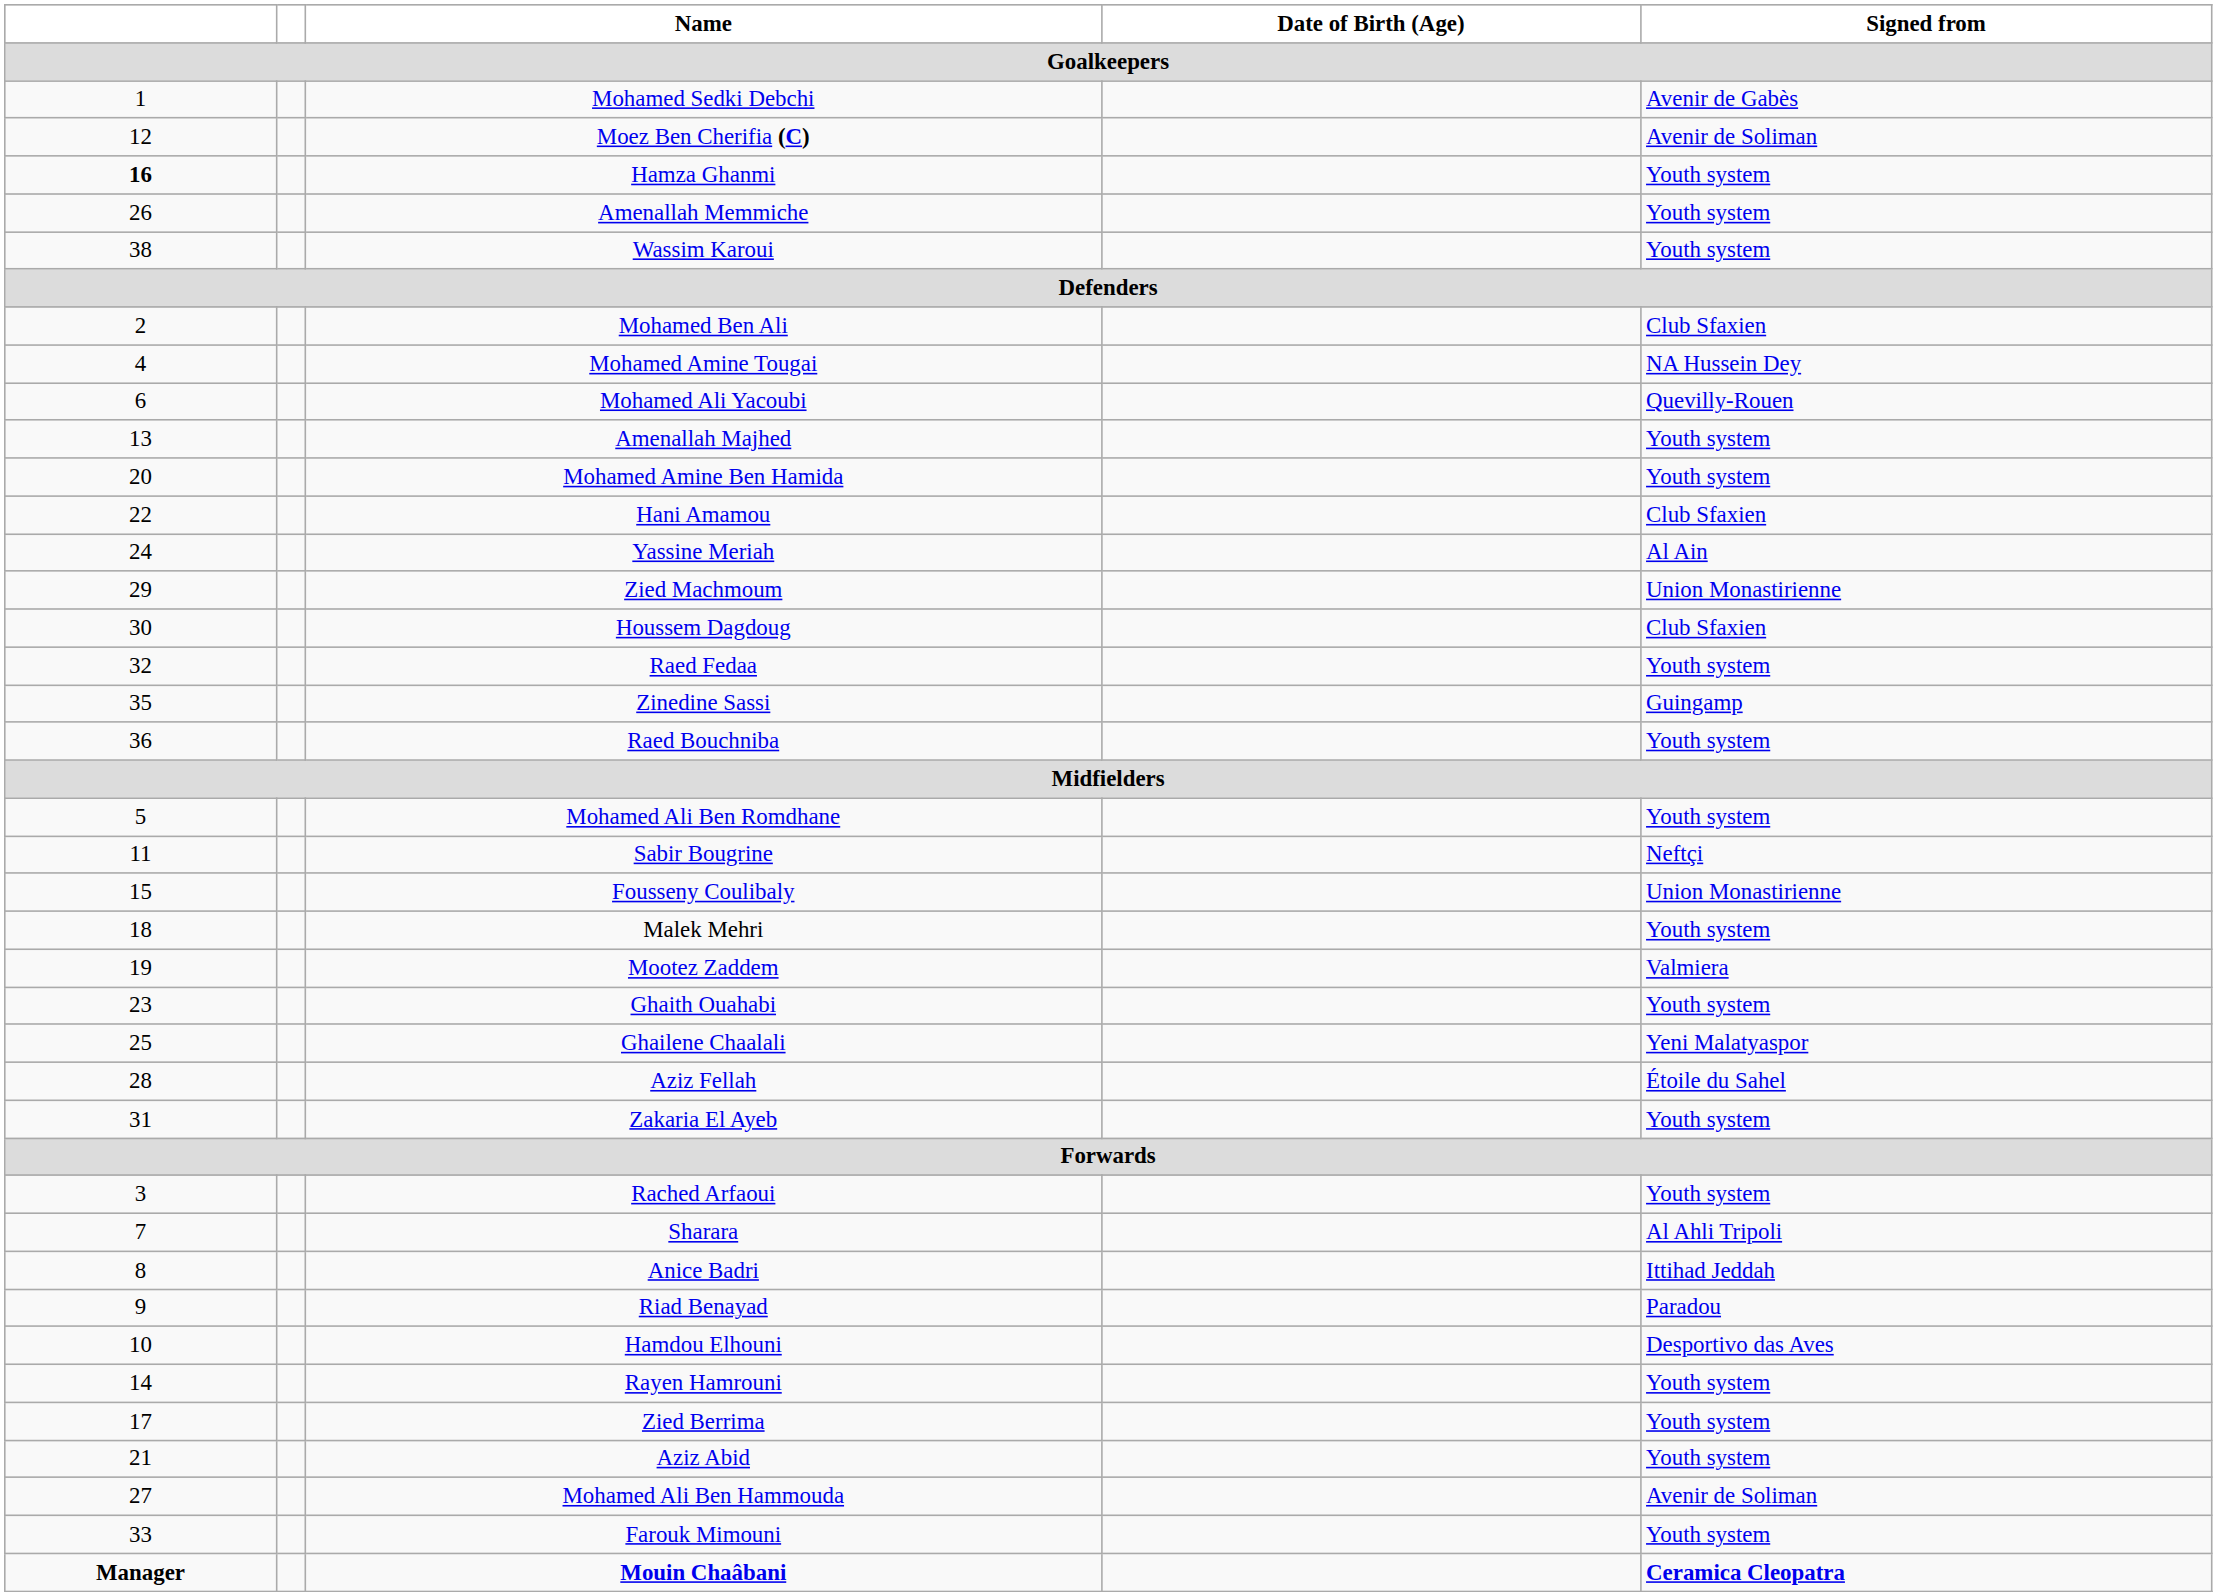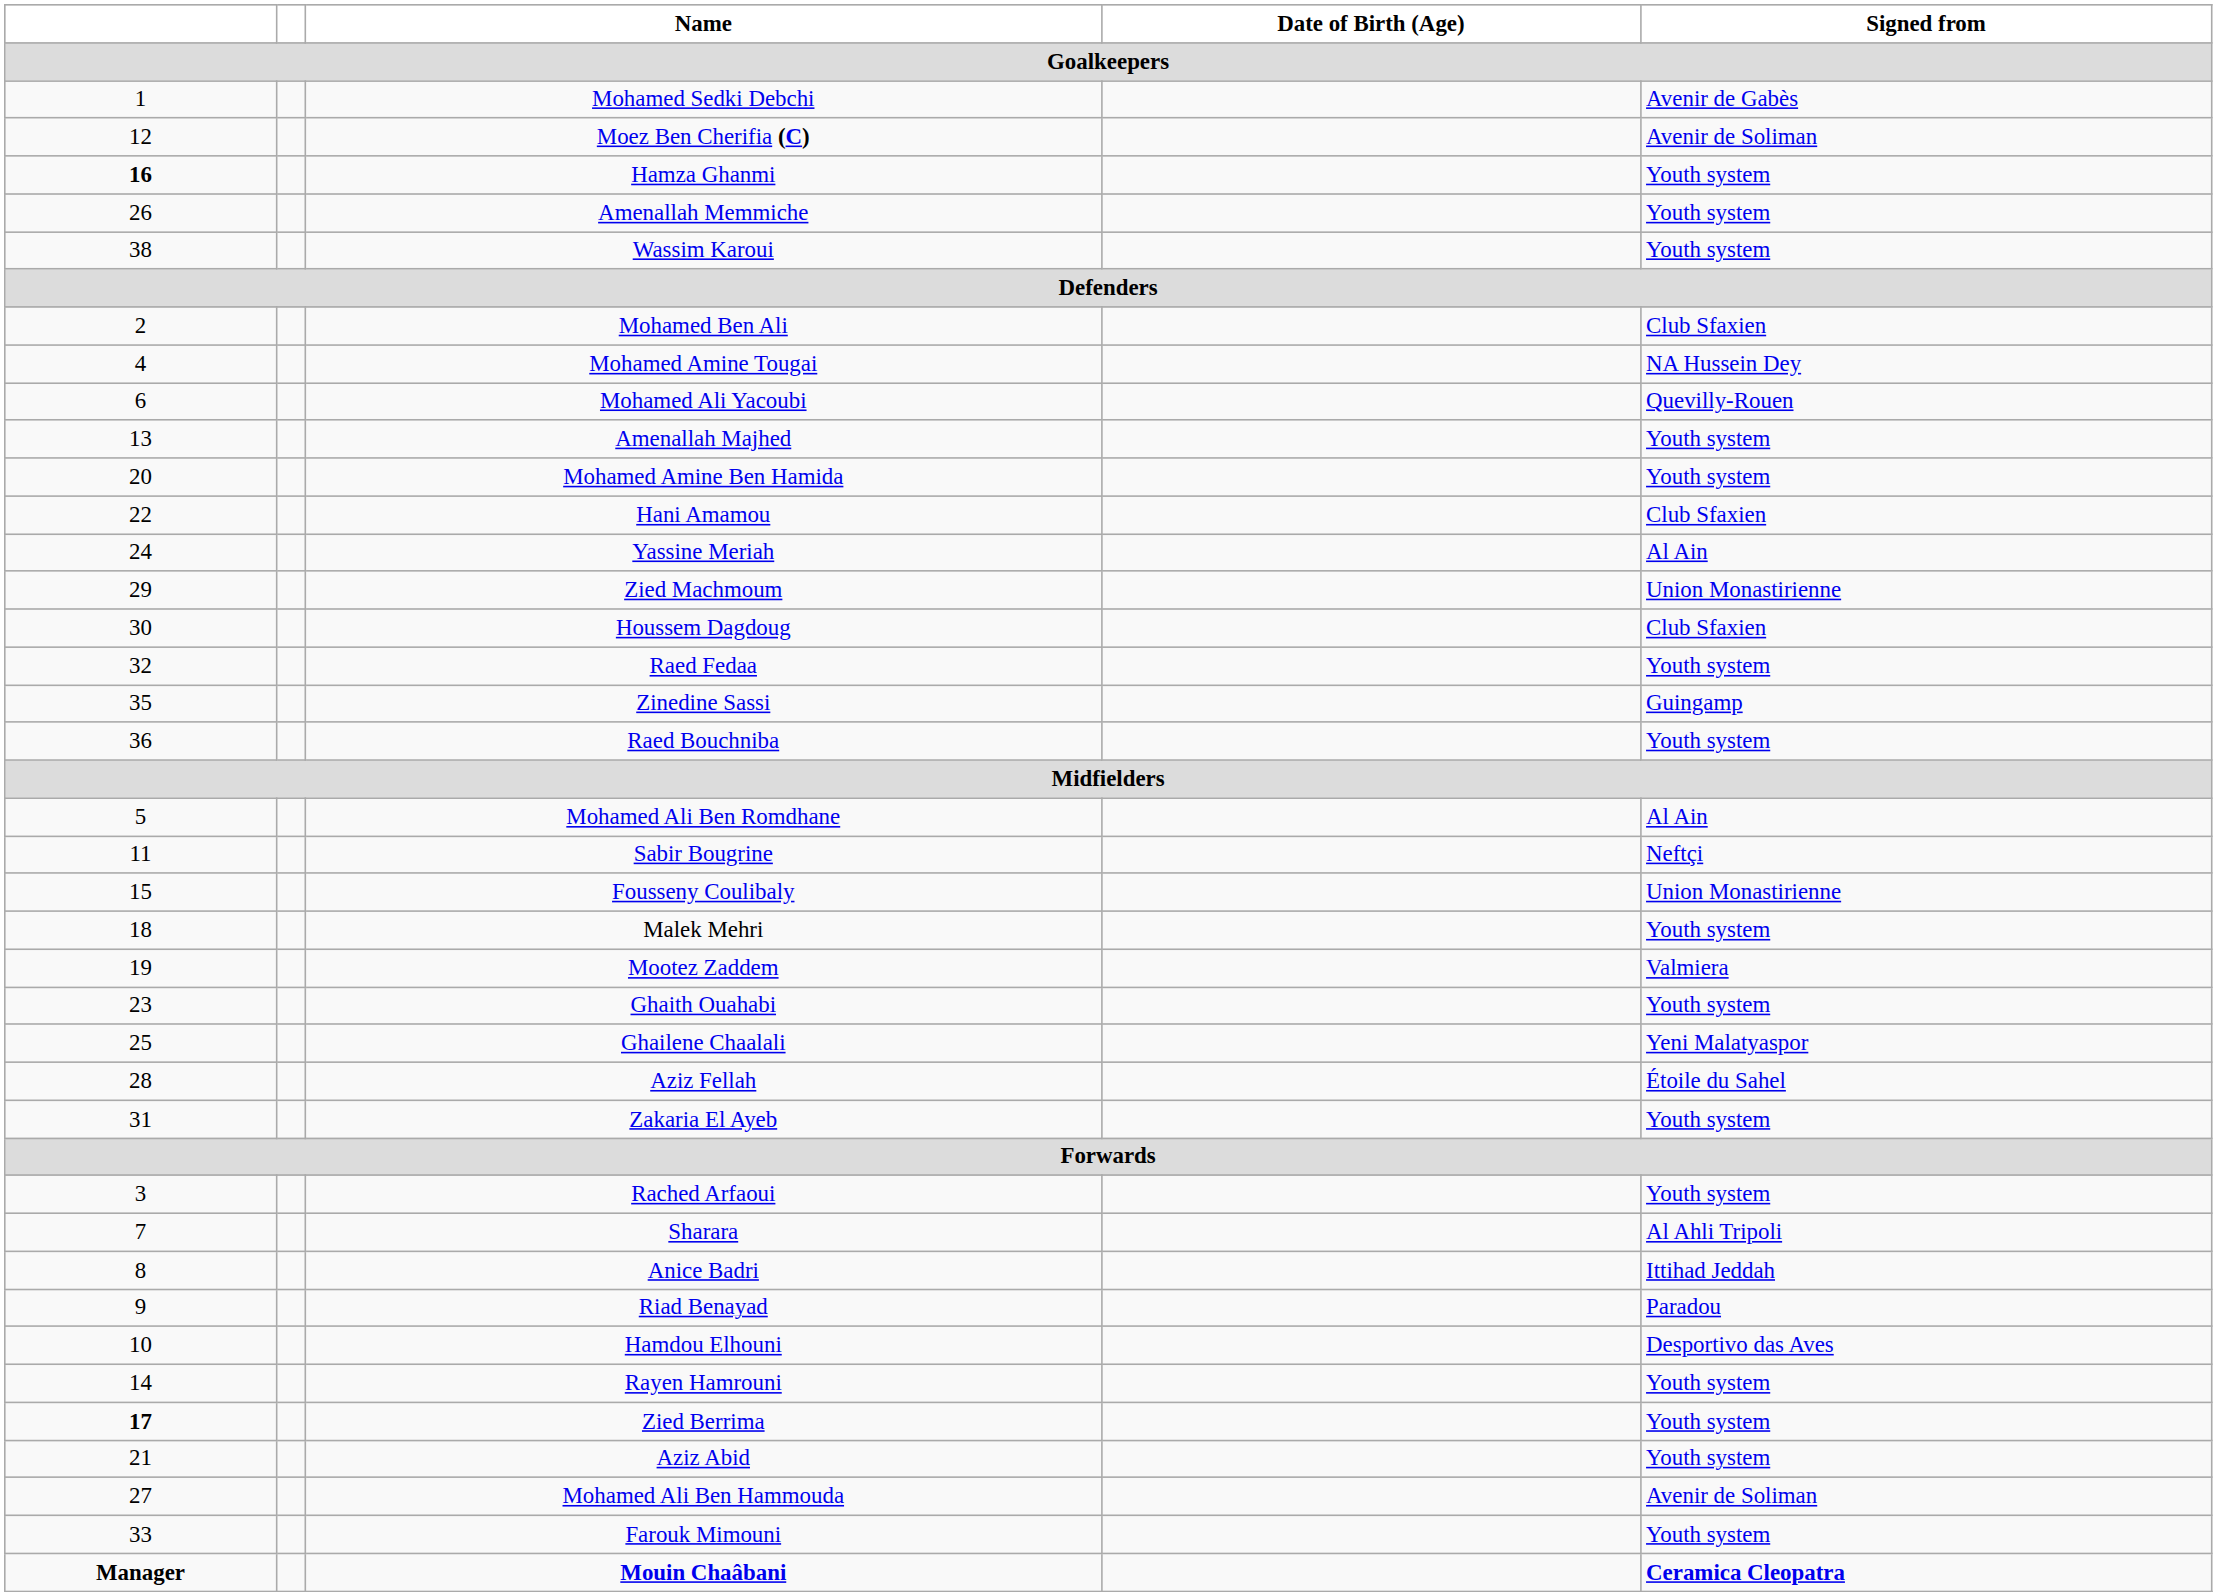Mohamed Ali Ben Romdhane | Signed from: Youth system -> Al Ain
Zied Berrima | column 1: normal -> bold
